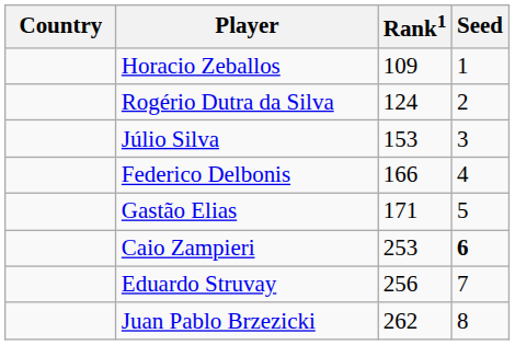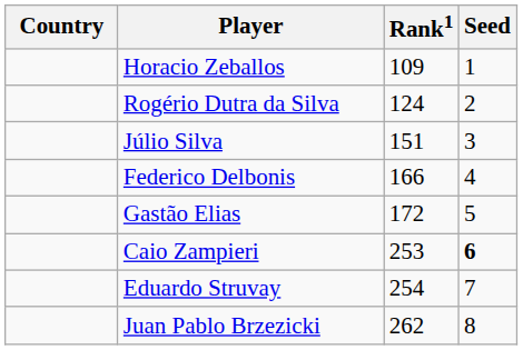Júlio Silva | Rank1: 153 -> 151
Gastão Elias | Rank1: 171 -> 172
Eduardo Struvay | Rank1: 256 -> 254
